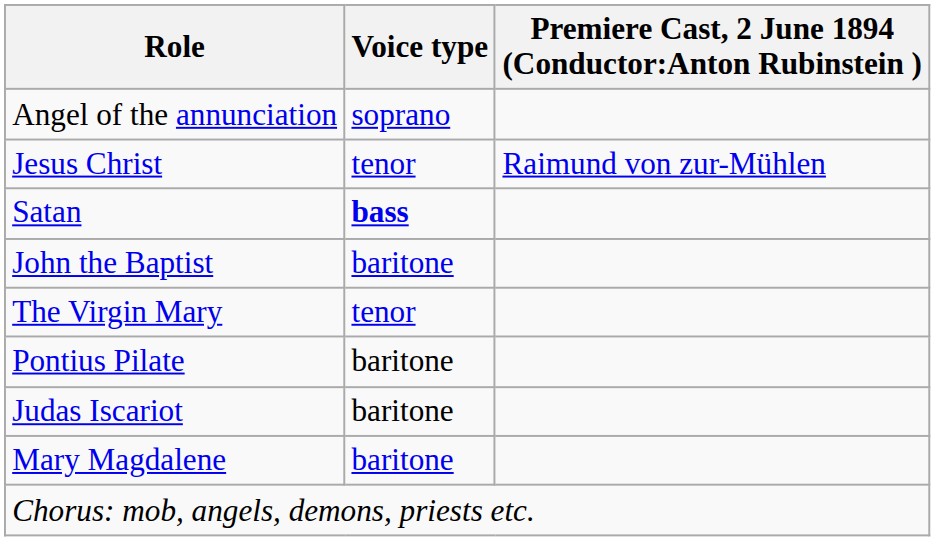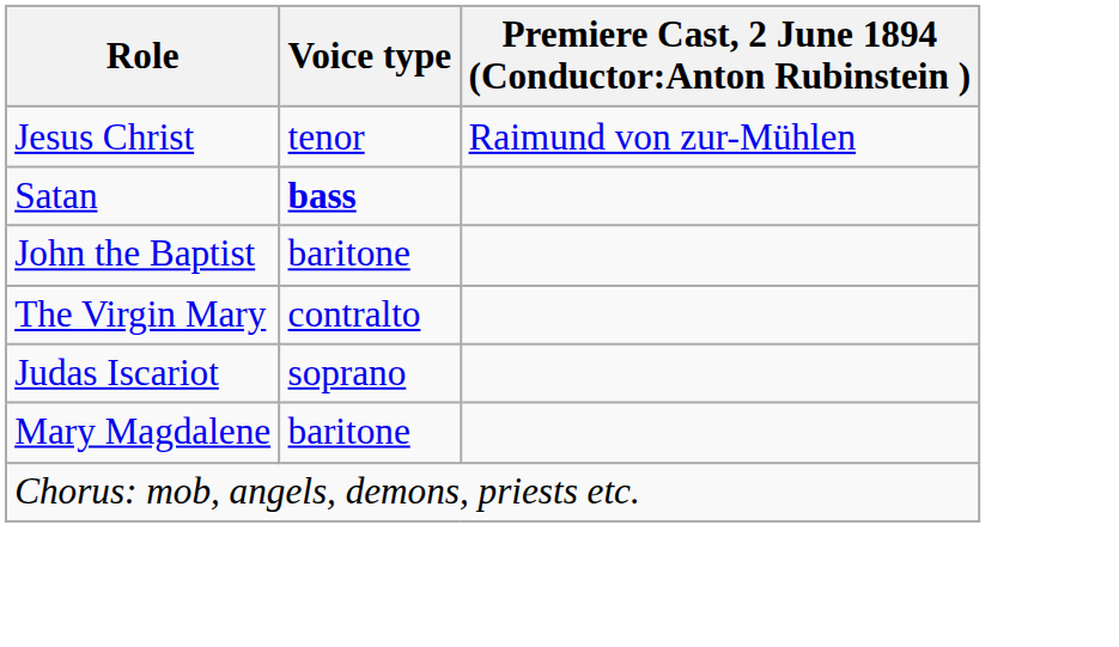- row: Angel of the annunciation | soprano
The Virgin Mary | Voice type: tenor -> contralto
- row: Pontius Pilate | baritone
Judas Iscariot | Voice type: baritone -> soprano
